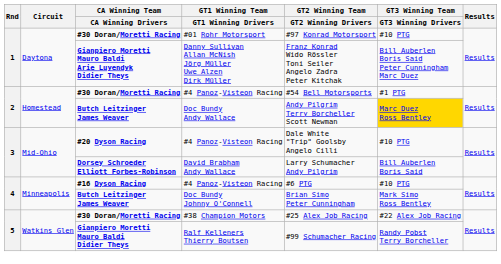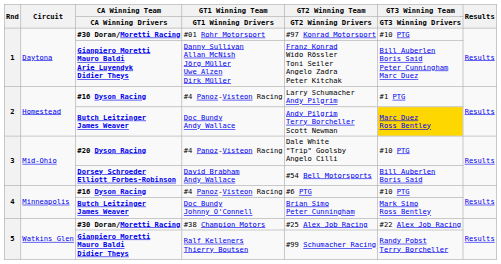2 / #4 Panoz-Visteon Racing | CA Winning Team / CA Winning Drivers: #30 Doran/Moretti Racing -> #16 Dyson Racing
2 / #4 Panoz-Visteon Racing | GT2 Winning Team / GT2 Winning Drivers: #54 Bell Motorsports -> Larry Schumacher Andy Pilgrim
David Brabham Andy Wallace | GT2 Winning Team / GT2 Winning Drivers: Larry Schumacher Andy Pilgrim -> #54 Bell Motorsports
